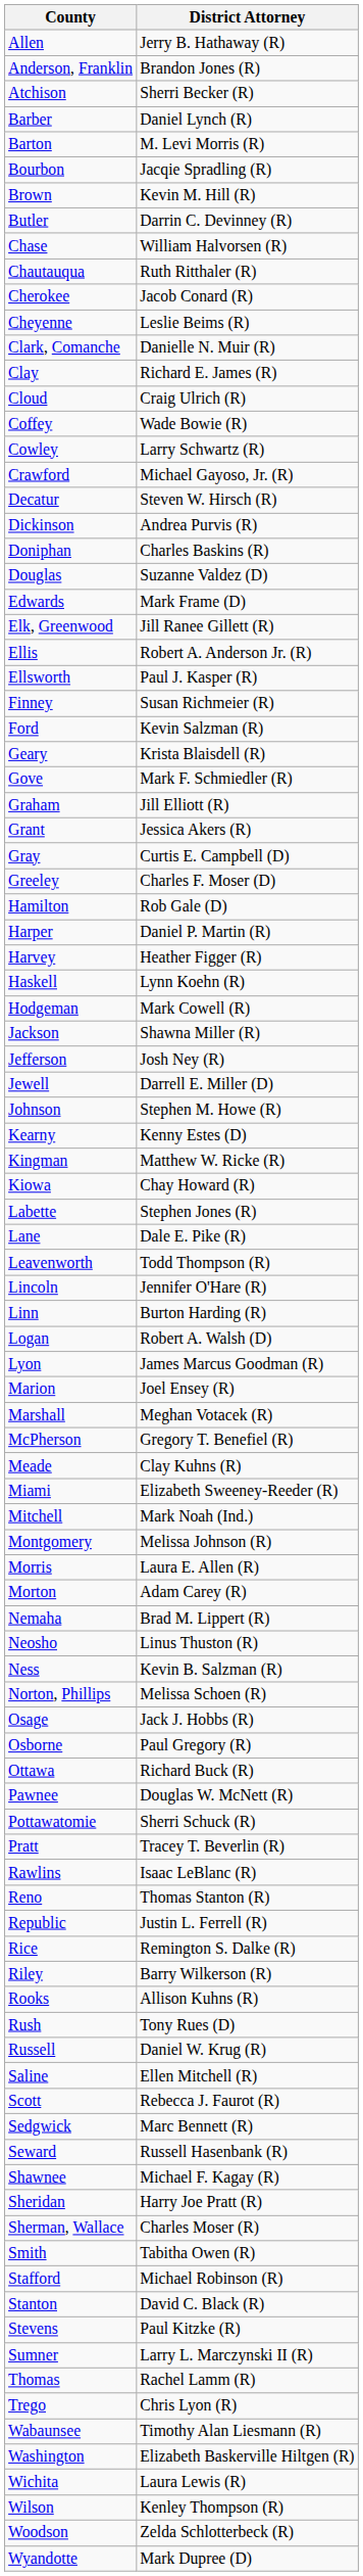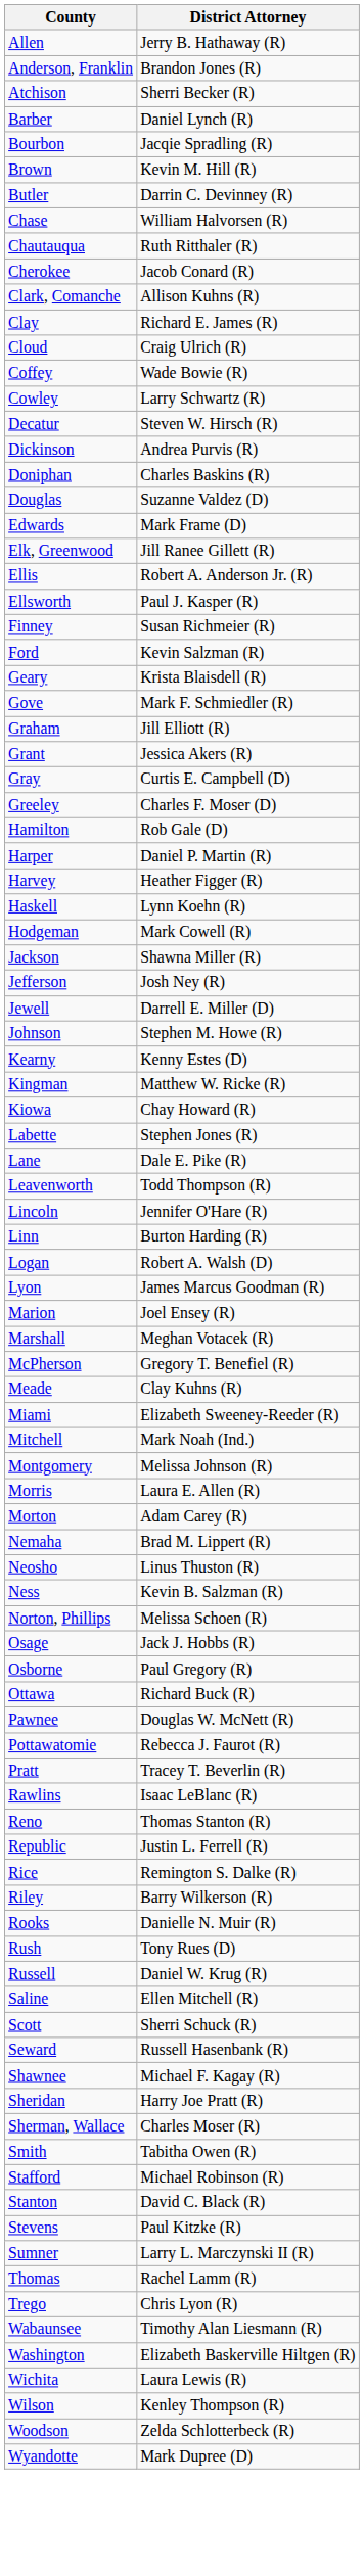- row: Barton | M. Levi Morris (R)
- row: Cheyenne | Leslie Beims (R)
Clark, Comanche | District Attorney: Danielle N. Muir (R) -> Allison Kuhns (R)
- row: Crawford | Michael Gayoso, Jr. (R)
Pottawatomie | District Attorney: Sherri Schuck (R) -> Rebecca J. Faurot (R)
Rooks | District Attorney: Allison Kuhns (R) -> Danielle N. Muir (R)
Scott | District Attorney: Rebecca J. Faurot (R) -> Sherri Schuck (R)
- row: Sedgwick | Marc Bennett (R)
